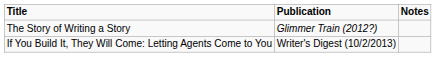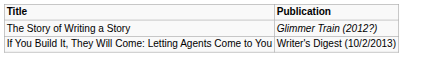- column: Notes
